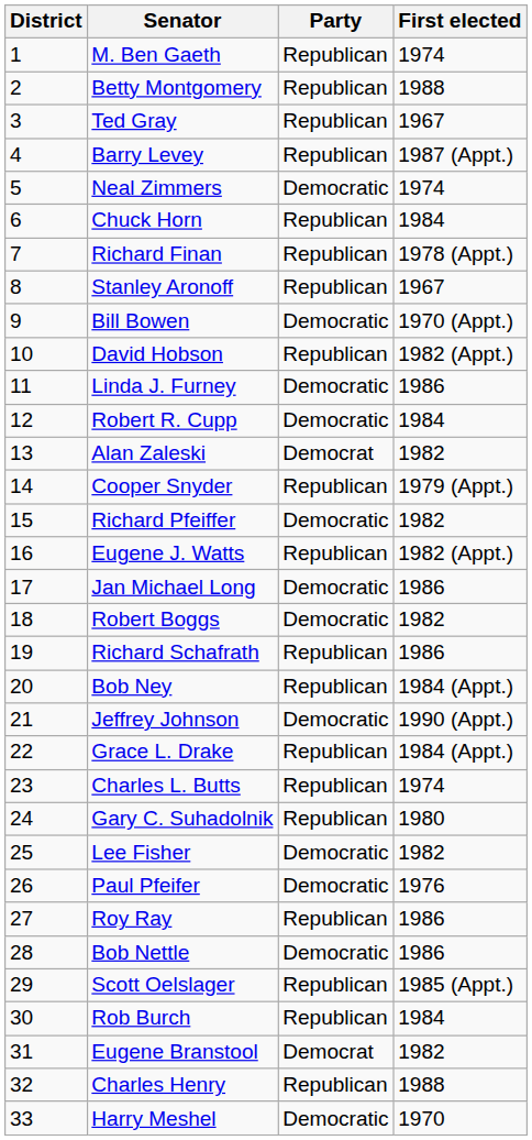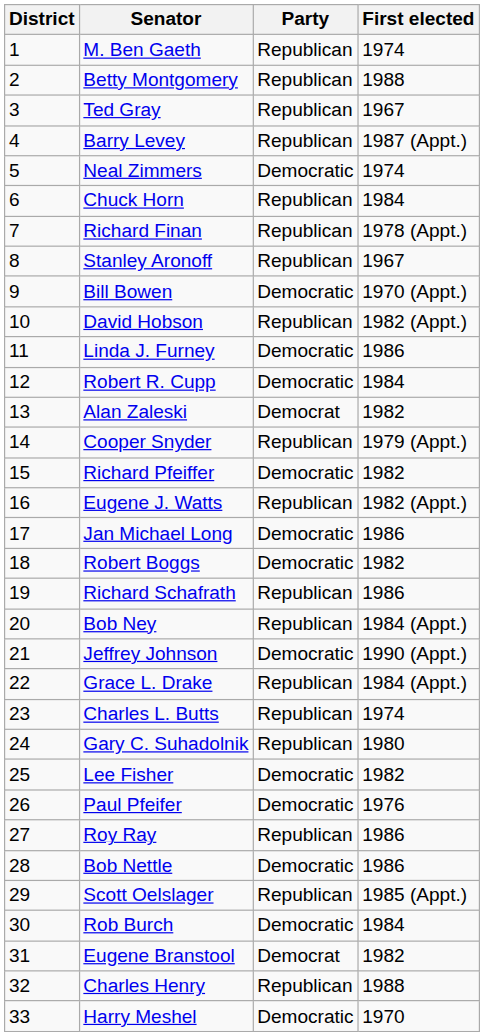Rob Burch | Party: Republican -> Democratic
